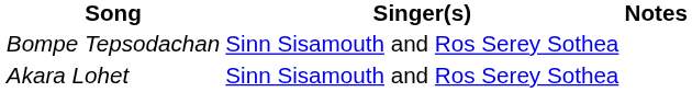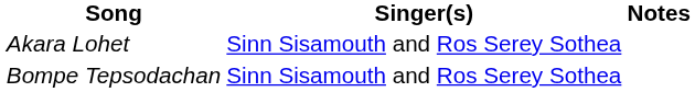rows swapped: Bompe Tepsodachan <-> Akara Lohet
